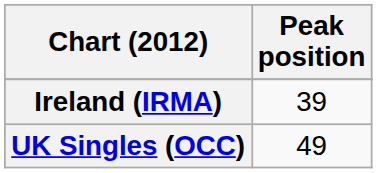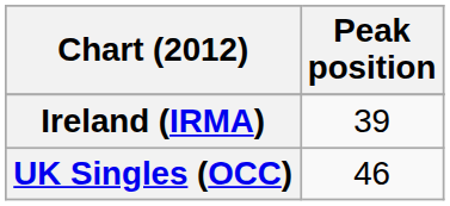UK Singles (OCC) | Peak position: 49 -> 46
